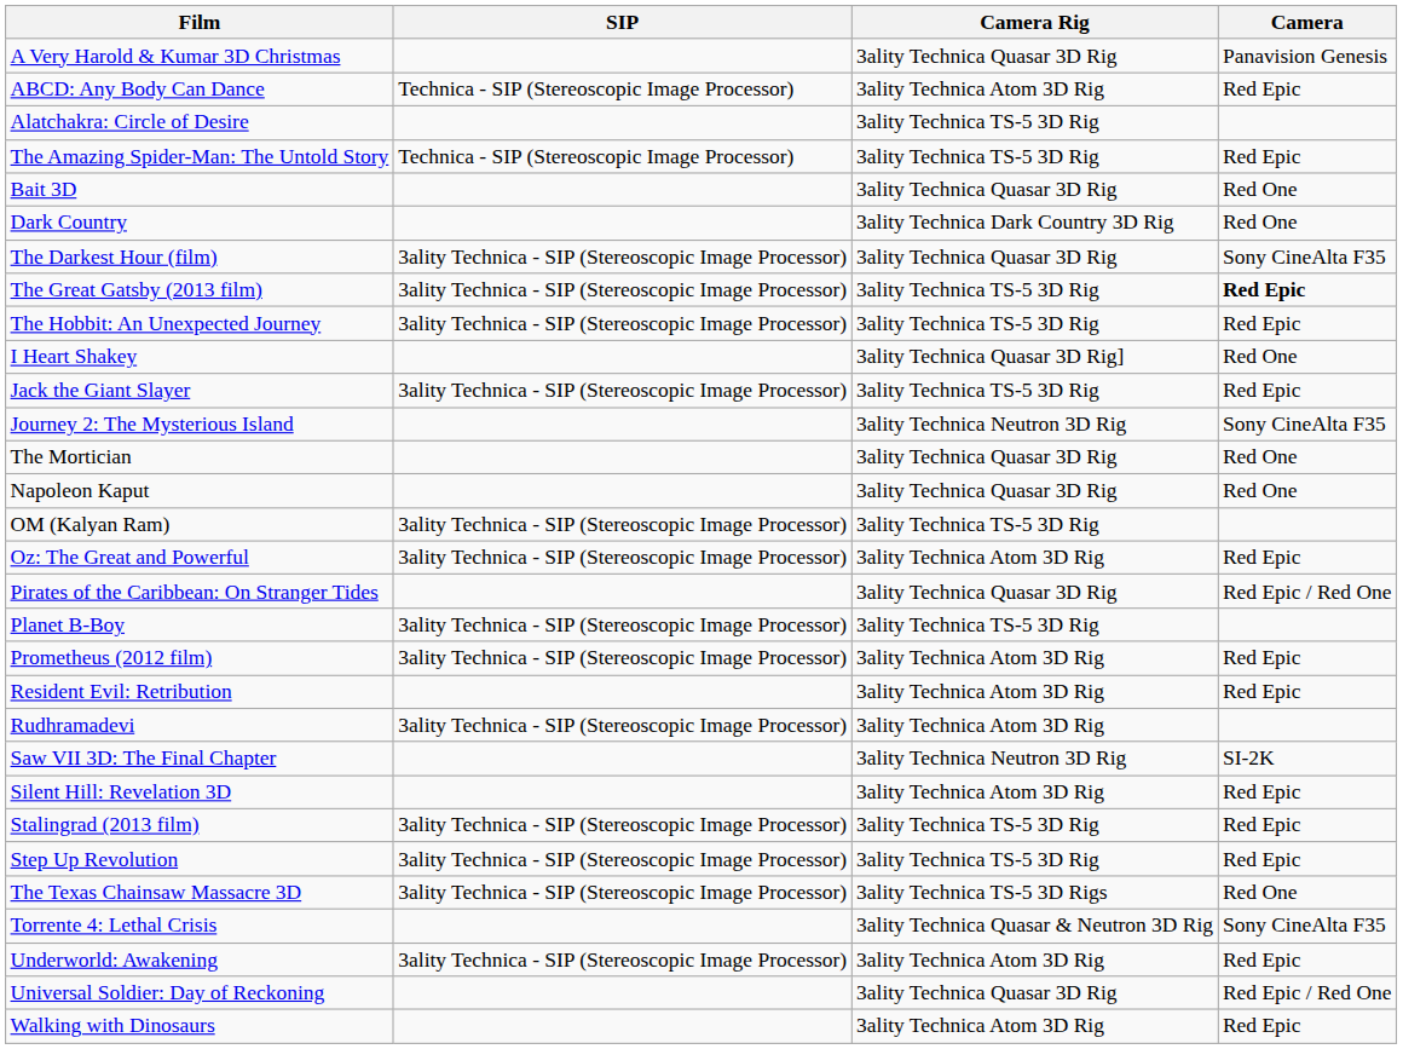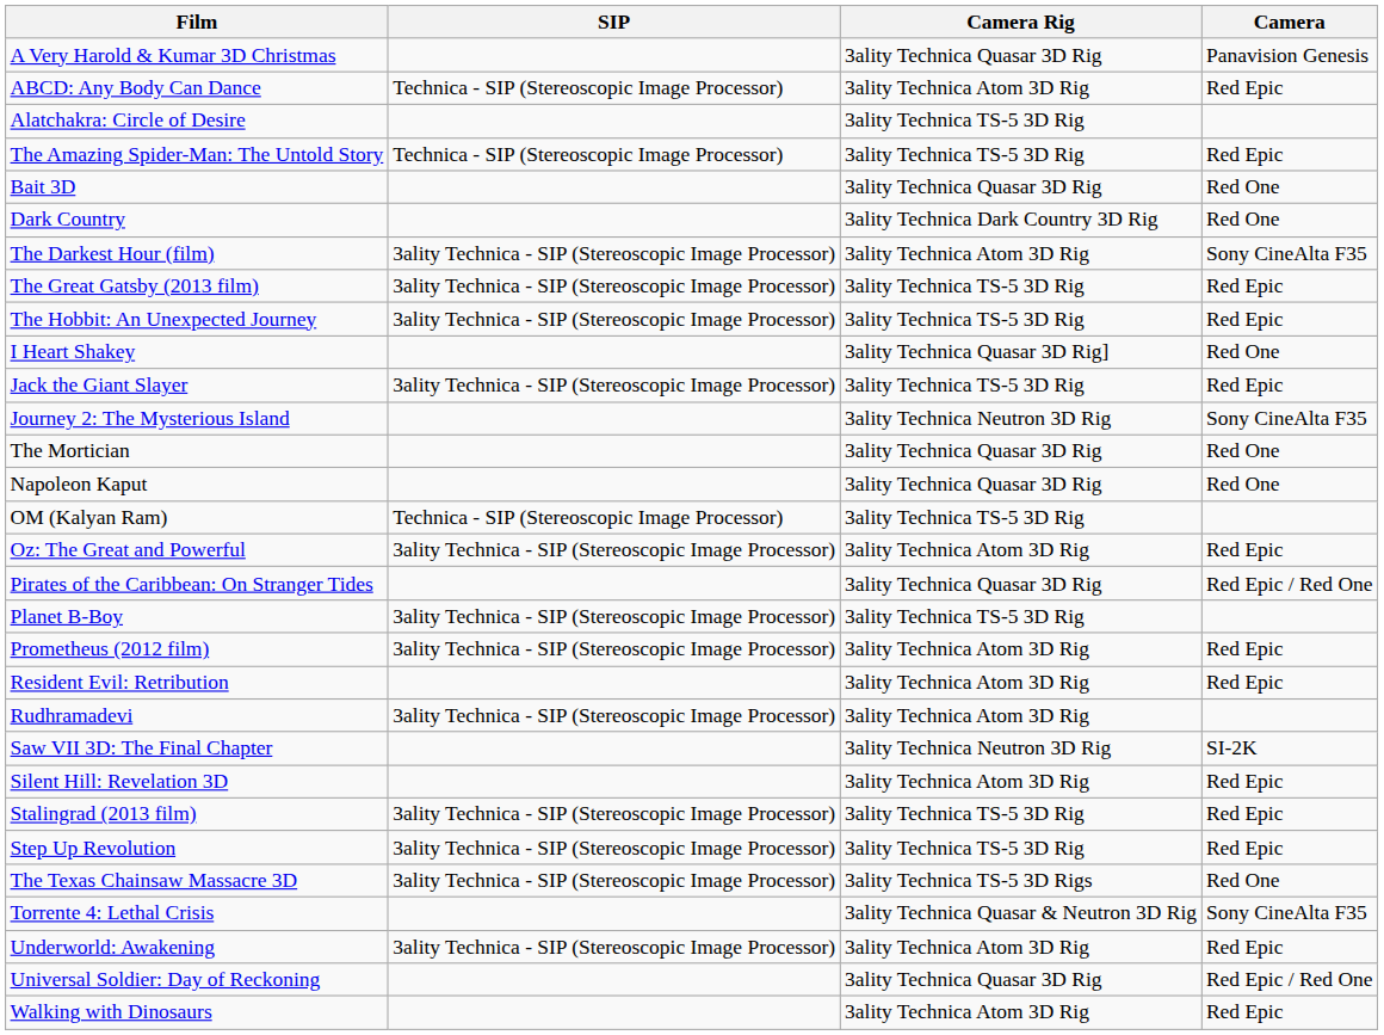The Darkest Hour (film) | Camera Rig: 3ality Technica Quasar 3D Rig -> 3ality Technica Atom 3D Rig
The Great Gatsby (2013 film) | Camera: bold -> normal
OM (Kalyan Ram) | SIP: 3ality Technica - SIP (Stereoscopic Image Processor) -> Technica - SIP (Stereoscopic Image Processor)
